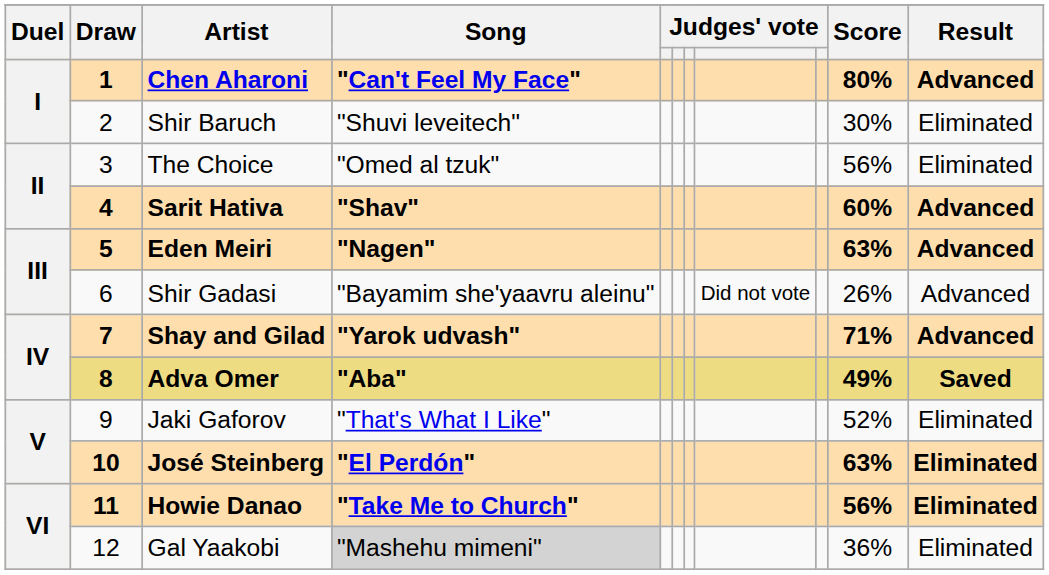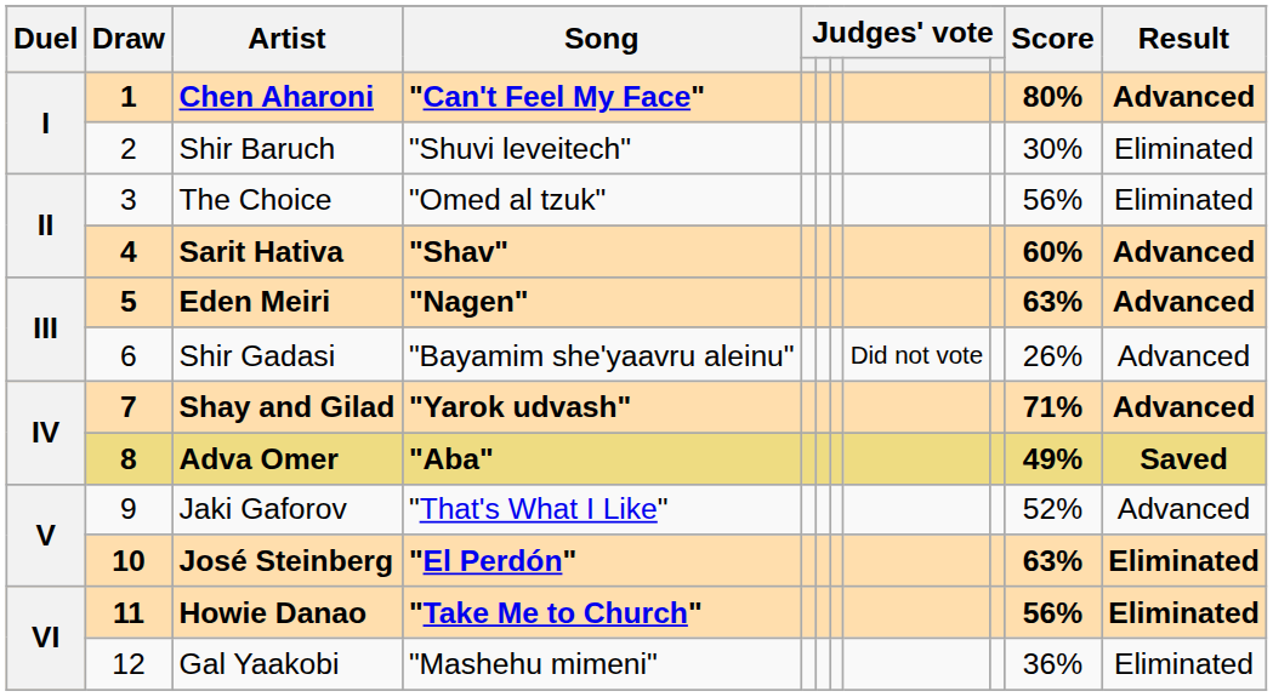Jaki Gaforov | Result: Eliminated -> Advanced
Gal Yaakobi | Song: lightgrey background -> no background
